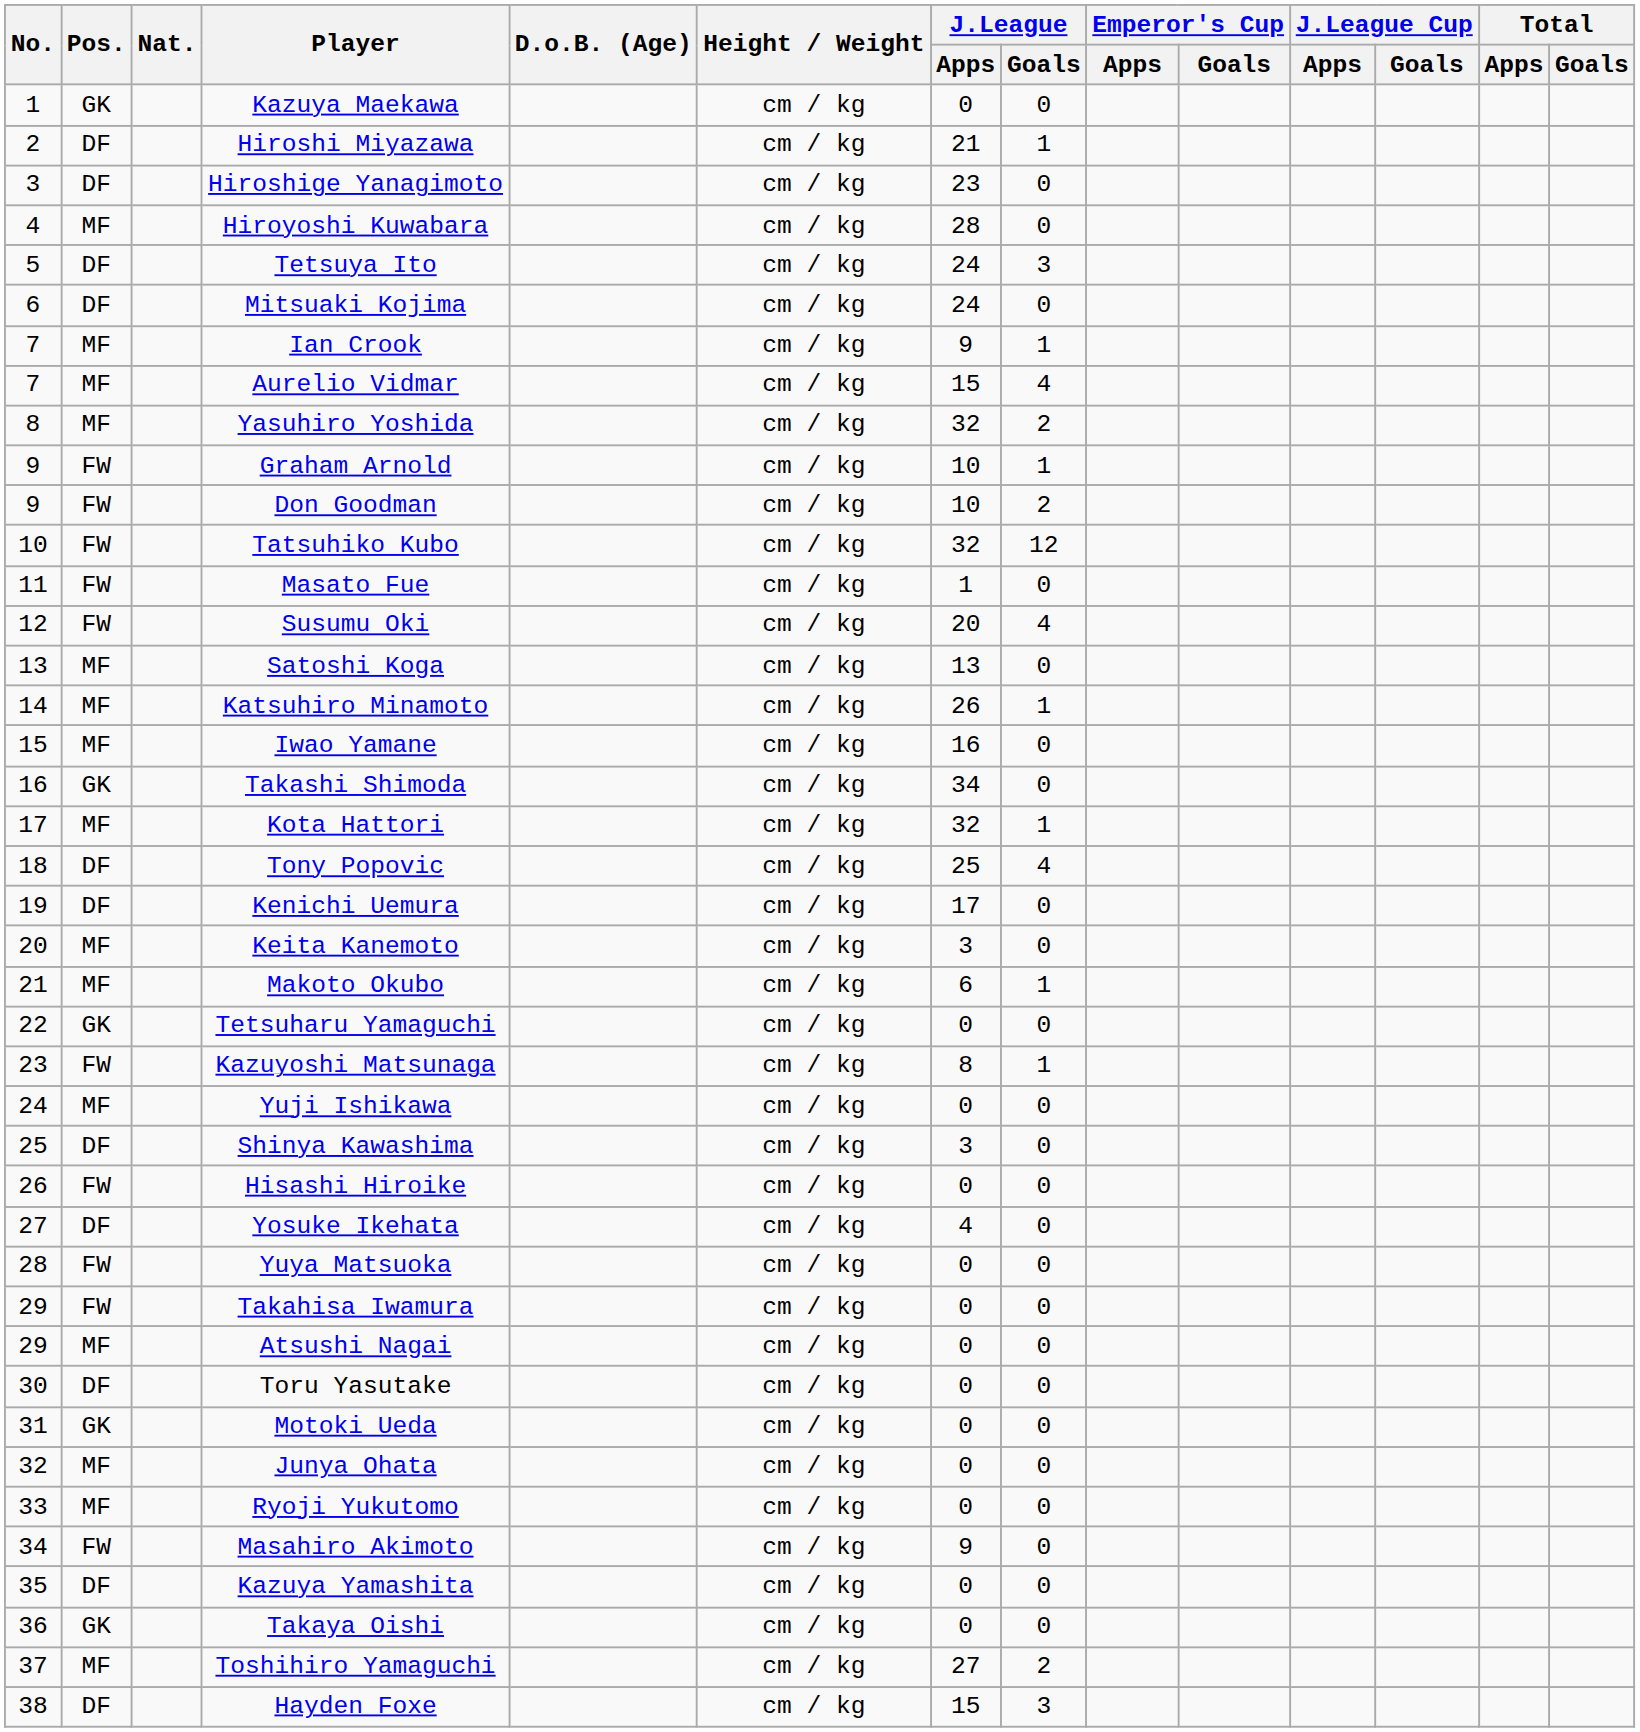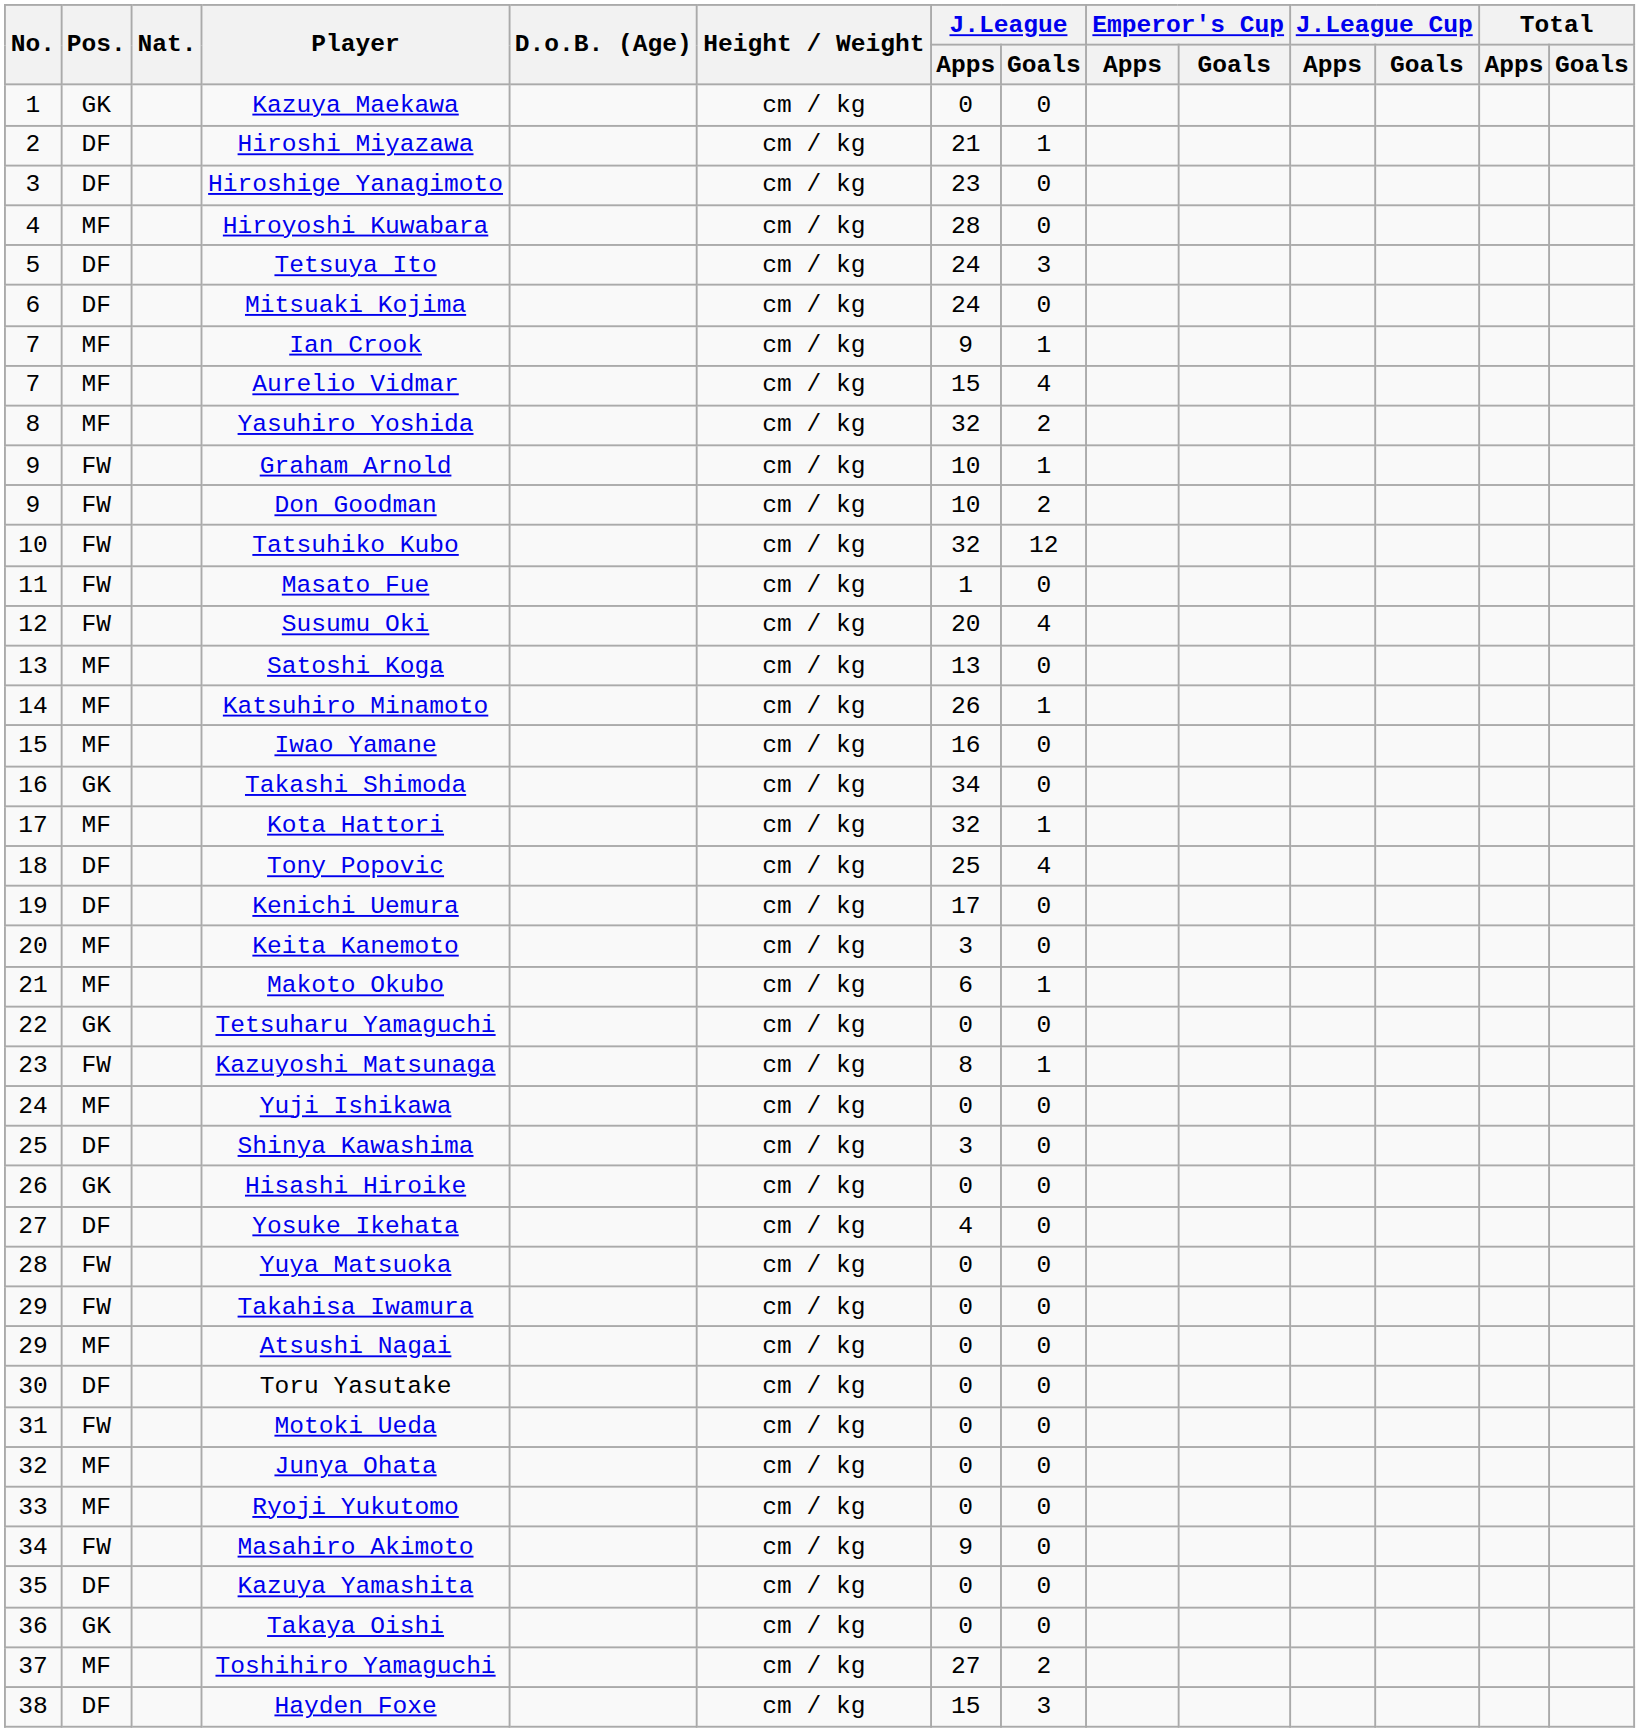Hisashi Hiroike | Pos.: FW -> GK
Motoki Ueda | Pos.: GK -> FW
